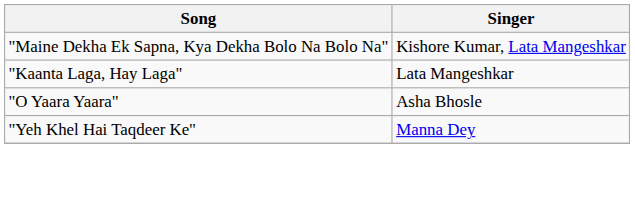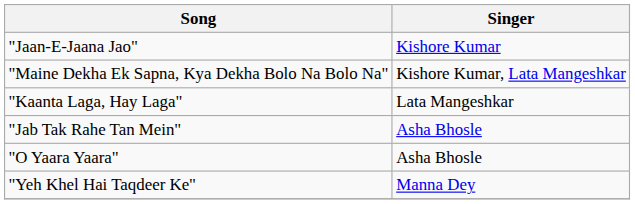+ row: "Jaan-E-Jaana Jao" | Kishore Kumar
+ row: "Jab Tak Rahe Tan Mein" | Asha Bhosle
